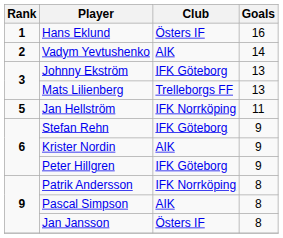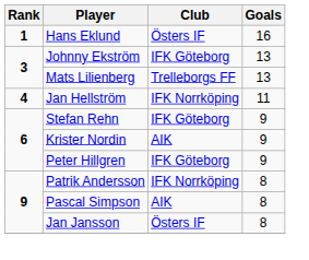- row: 2 | Vadym Yevtushenko | AIK | 14
Jan Hellström | Rank: 5 -> 4
